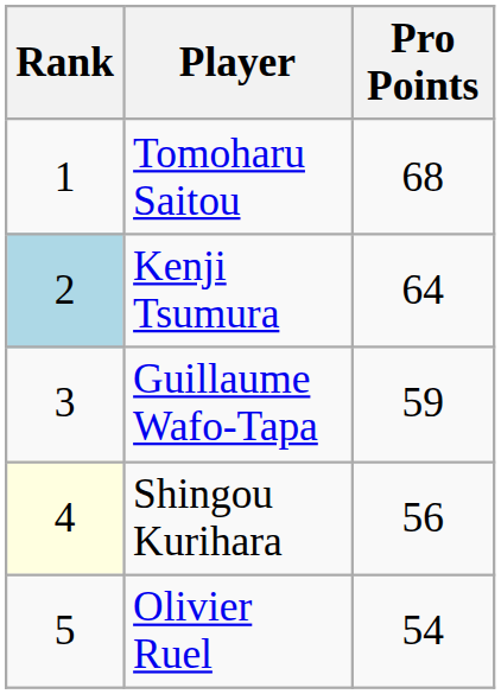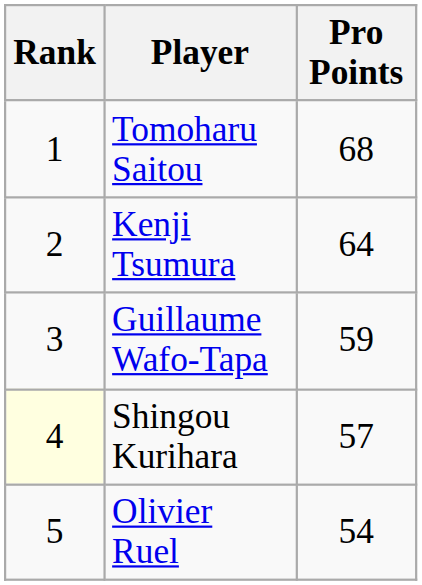Kenji Tsumura | Rank: lightblue background -> no background
Shingou Kurihara | Pro Points: 56 -> 57
